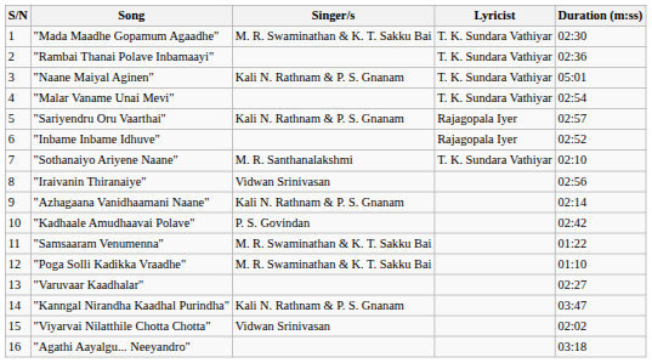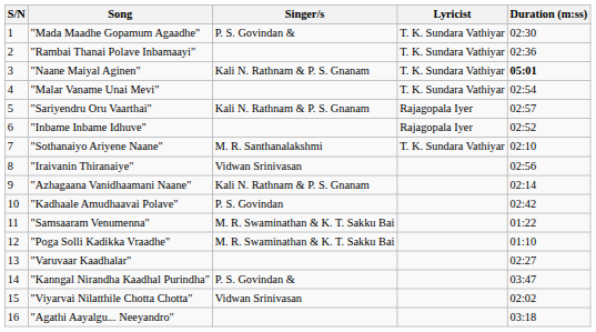"Mada Maadhe Gopamum Agaadhe" | Singer/s: M. R. Swaminathan & K. T. Sakku Bai -> P. S. Govindan &
"Naane Maiyal Aginen" | Duration (m:ss): normal -> bold
"Kanngal Nirandha Kaadhal Purindha" | Singer/s: Kali N. Rathnam & P. S. Gnanam -> P. S. Govindan &
